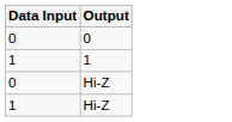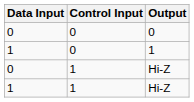+ column: Control Input | 0 | 0 | 1 | 1
